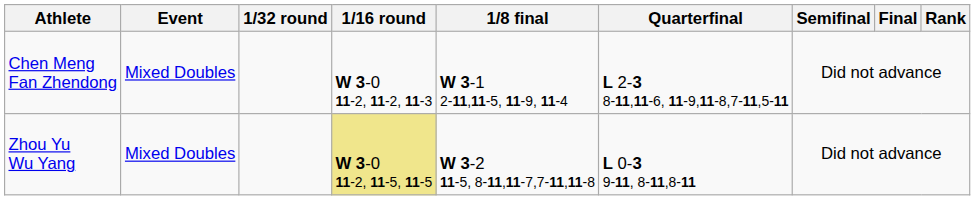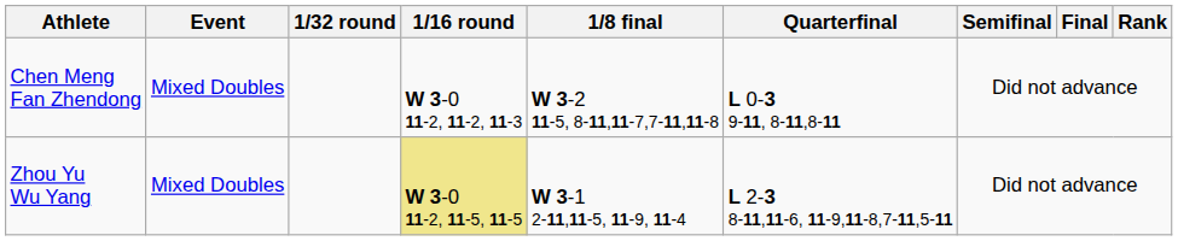Chen Meng Fan Zhendong | 1/8 final: W 3-1 2-11,11-5, 11-9, 11-4 -> W 3-2 11-5, 8-11,11-7,7-11,11-8
Chen Meng Fan Zhendong | Quarterfinal: L 2-3 8-11,11-6, 11-9,11-8,7-11,5-11 -> L 0-3 9-11, 8-11,8-11
Zhou Yu Wu Yang | 1/8 final: W 3-2 11-5, 8-11,11-7,7-11,11-8 -> W 3-1 2-11,11-5, 11-9, 11-4
Zhou Yu Wu Yang | Quarterfinal: L 0-3 9-11, 8-11,8-11 -> L 2-3 8-11,11-6, 11-9,11-8,7-11,5-11
